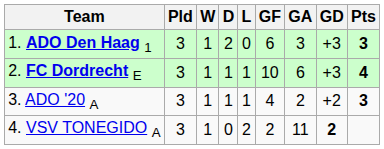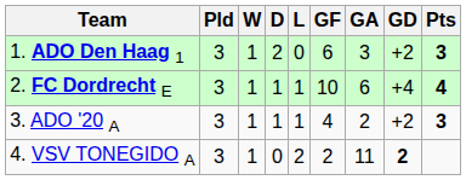1. ADO Den Haag 1 | GD: +3 -> +2
2. FC Dordrecht E | GD: +3 -> +4
